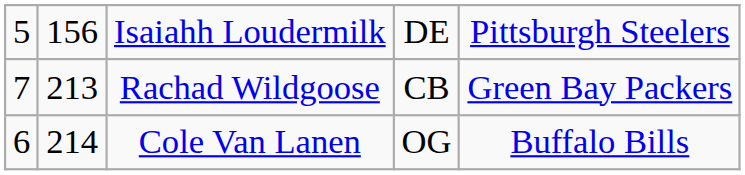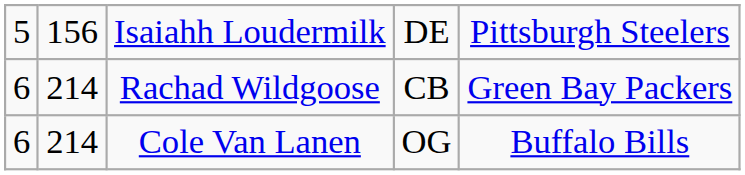Rachad Wildgoose | column 1: 7 -> 6
Rachad Wildgoose | column 2: 213 -> 214
